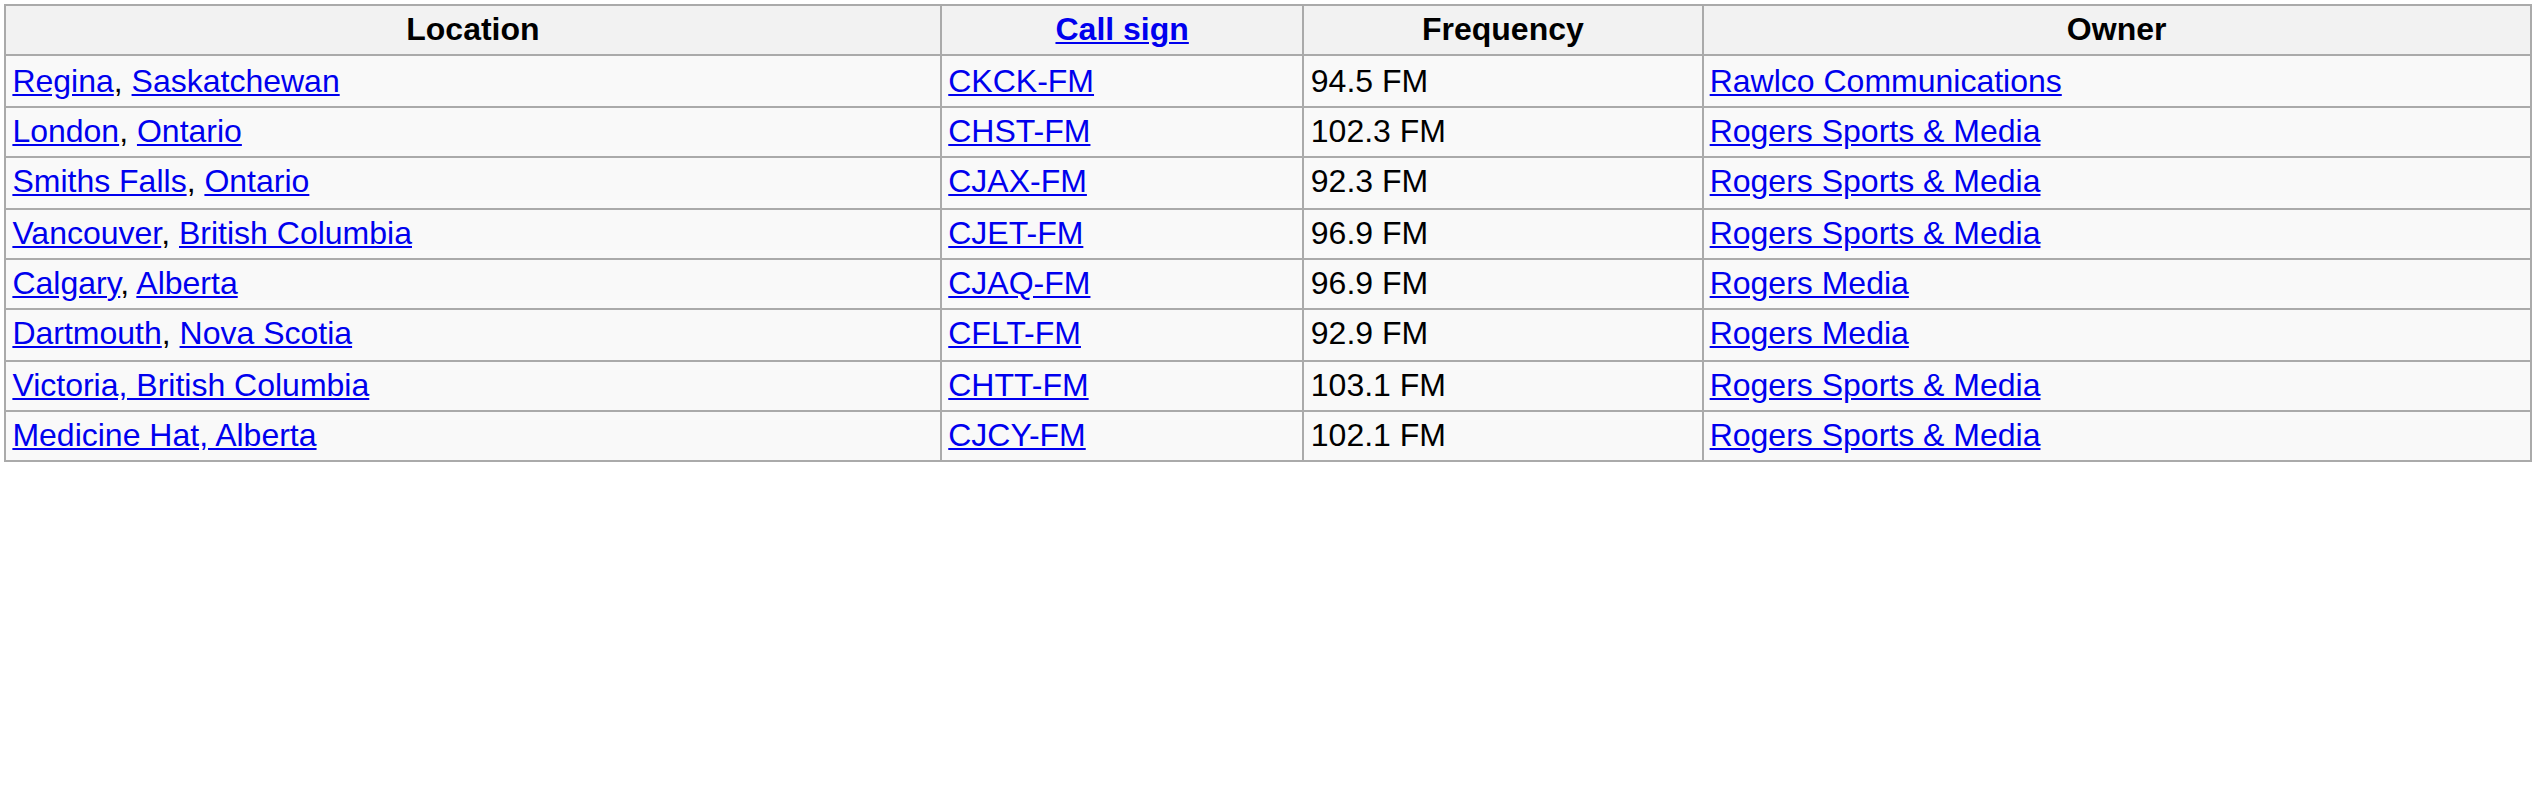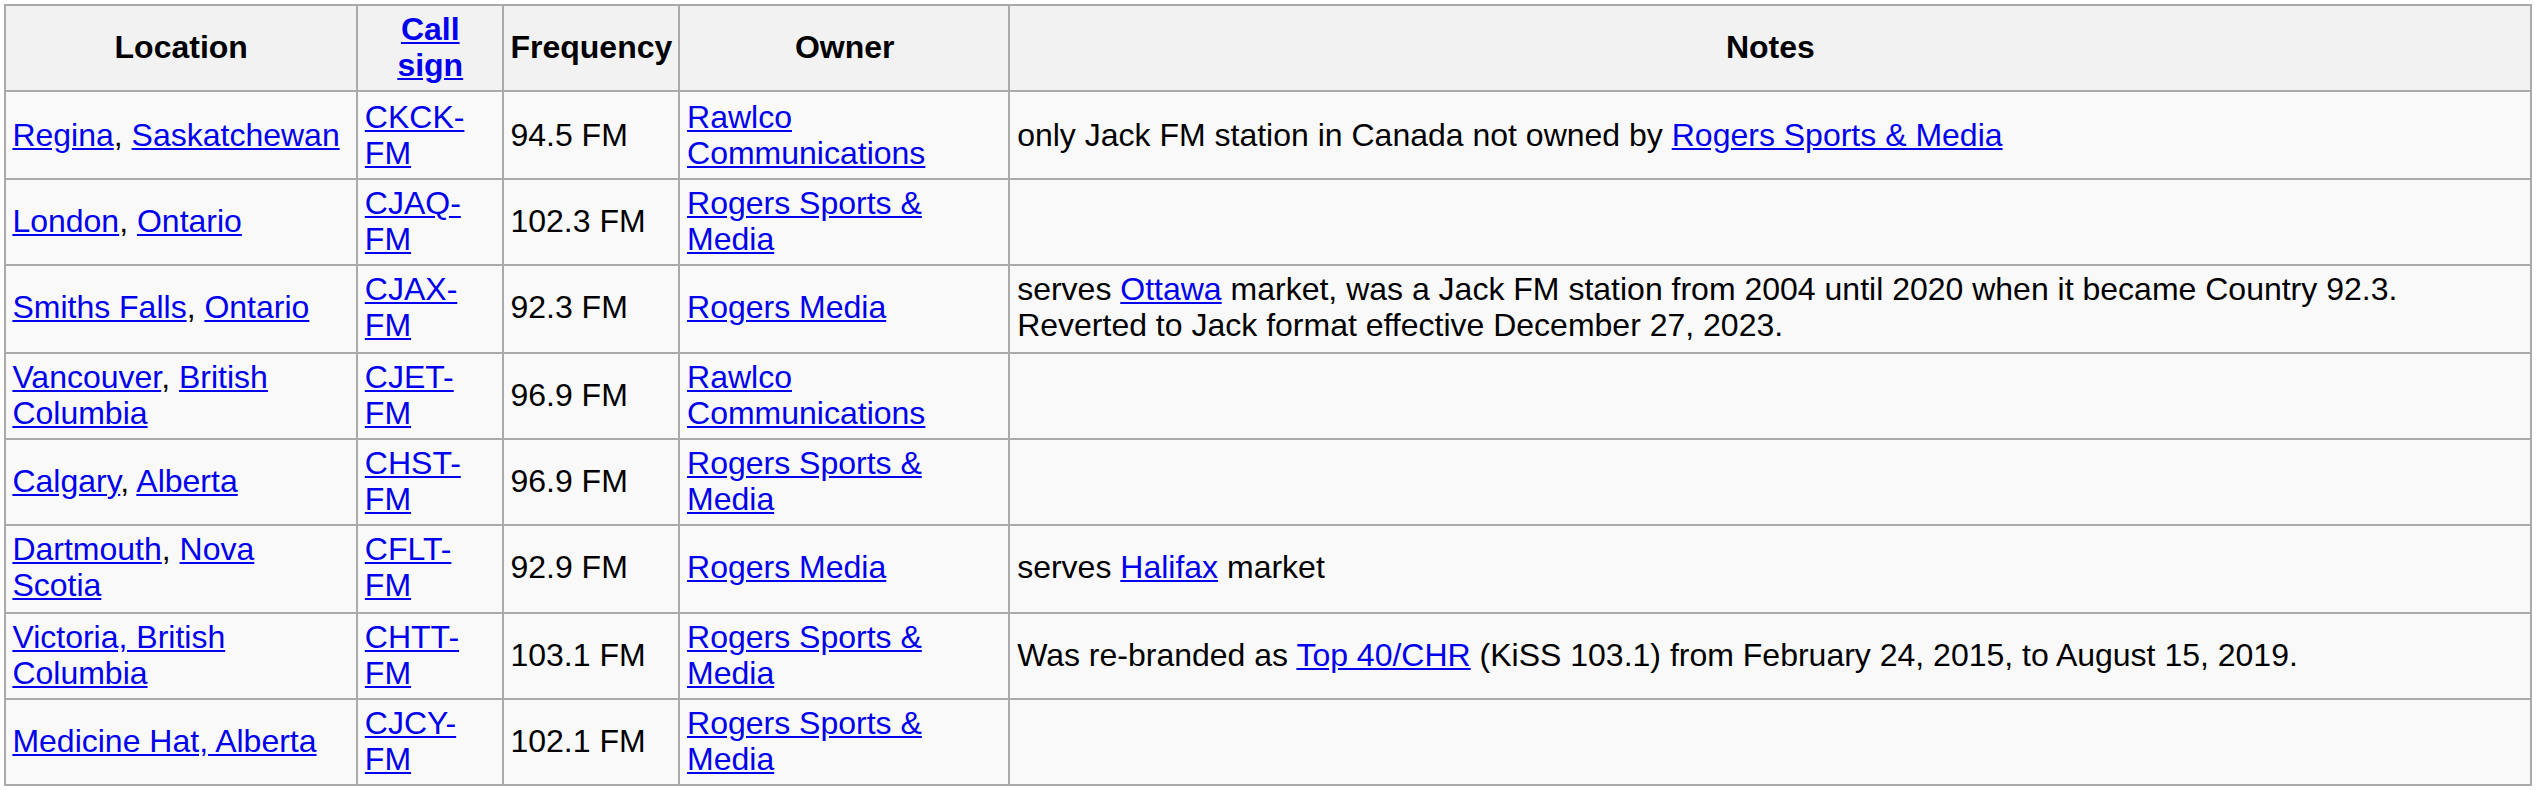+ column: Notes | only Jack FM station in Canada not owned by Rogers Sports & Media | serves Ottawa market, was a Jack FM station from 2004 until 2020 when it became Country 92.3. Reverted to Jack format effective December 27, 2023. | serves Halifax market | Was re-branded as Top 40/CHR (KiSS 103.1) from February 24, 2015, to August 15, 2019.
London, Ontario | Call sign: CHST-FM -> CJAQ-FM
Smiths Falls, Ontario | Owner: Rogers Sports & Media -> Rogers Media
Vancouver, British Columbia | Owner: Rogers Sports & Media -> Rawlco Communications
Calgary, Alberta | Call sign: CJAQ-FM -> CHST-FM
Calgary, Alberta | Owner: Rogers Media -> Rogers Sports & Media
